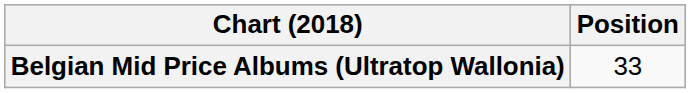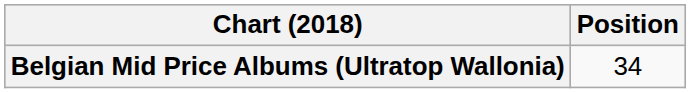Belgian Mid Price Albums (Ultratop Wallonia) | Position: 33 -> 34
